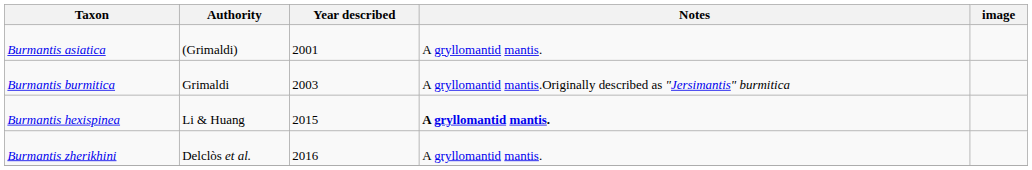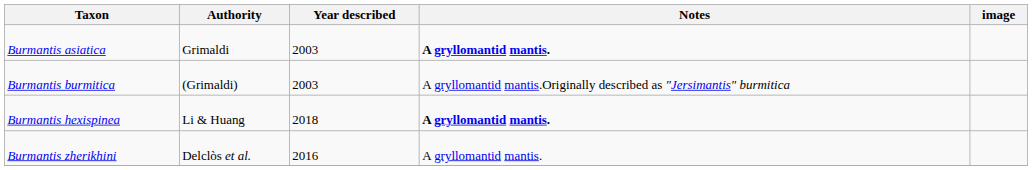Burmantis asiatica | Authority: (Grimaldi) -> Grimaldi
Burmantis asiatica | Year described: 2001 -> 2003
Burmantis asiatica | Notes: normal -> bold
Burmantis burmitica | Authority: Grimaldi -> (Grimaldi)
Burmantis hexispinea | Year described: 2015 -> 2018
